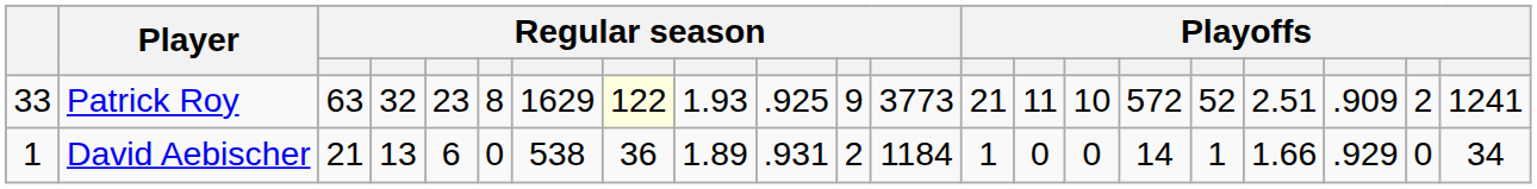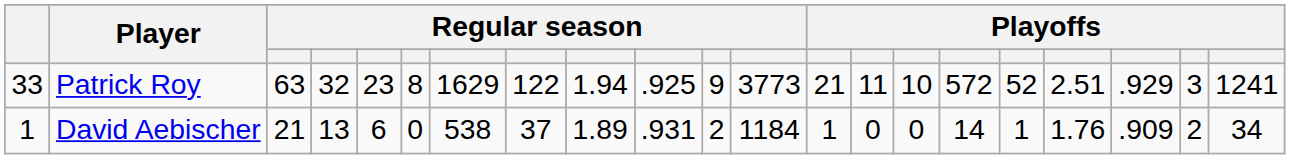Patrick Roy | column 8: lightyellow background -> no background
Patrick Roy | column 9: 1.93 -> 1.94
Patrick Roy | column 19: .909 -> .929
Patrick Roy | column 20: 2 -> 3
David Aebischer | column 8: 36 -> 37
David Aebischer | column 18: 1.66 -> 1.76
David Aebischer | column 19: .929 -> .909
David Aebischer | column 20: 0 -> 2
